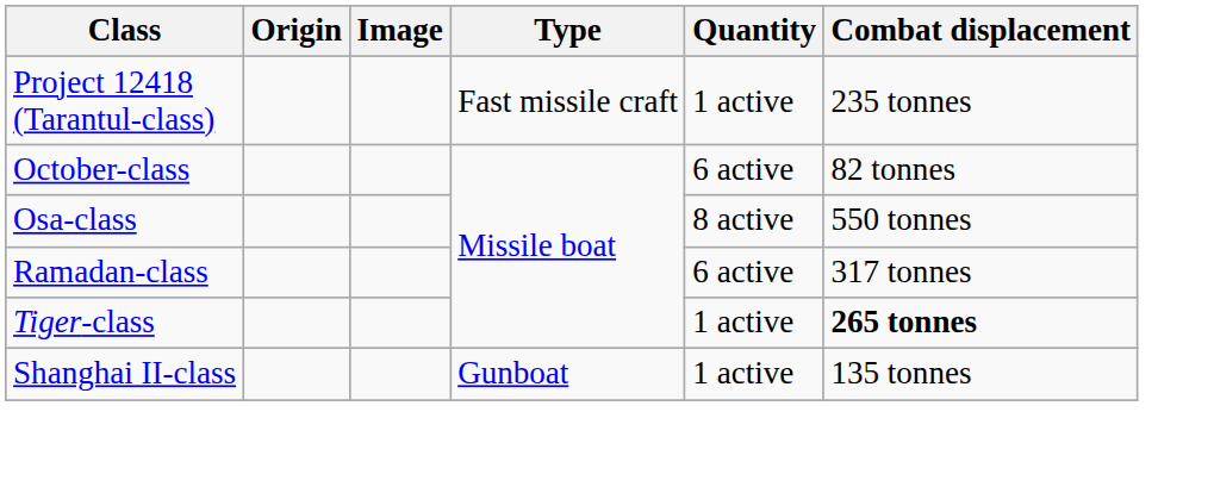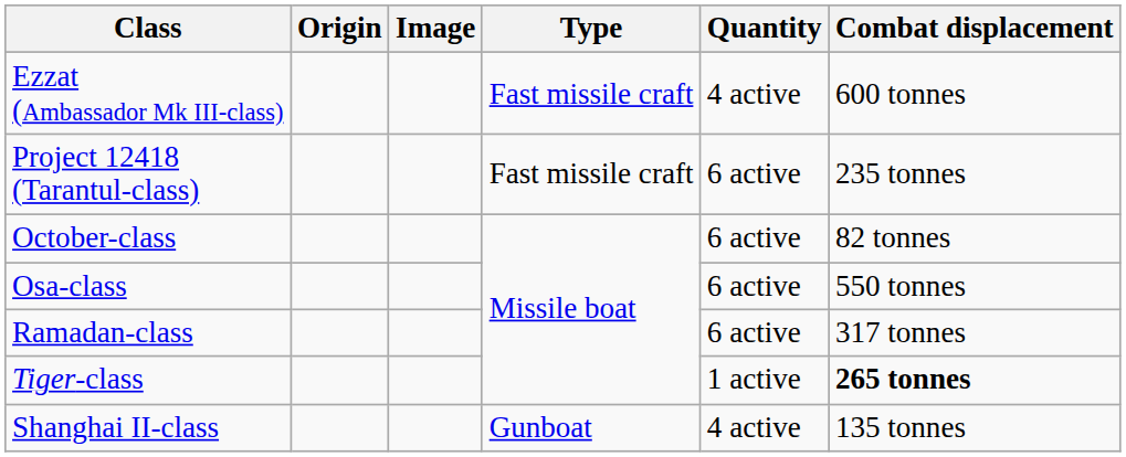+ row: Ezzat (Ambassador Mk III-class) | Fast missile craft | 4 active | 600 tonnes
Project 12418 (Tarantul-class) | Quantity: 1 active -> 6 active
Osa-class | Quantity: 8 active -> 6 active
Shanghai II-class | Quantity: 1 active -> 4 active
